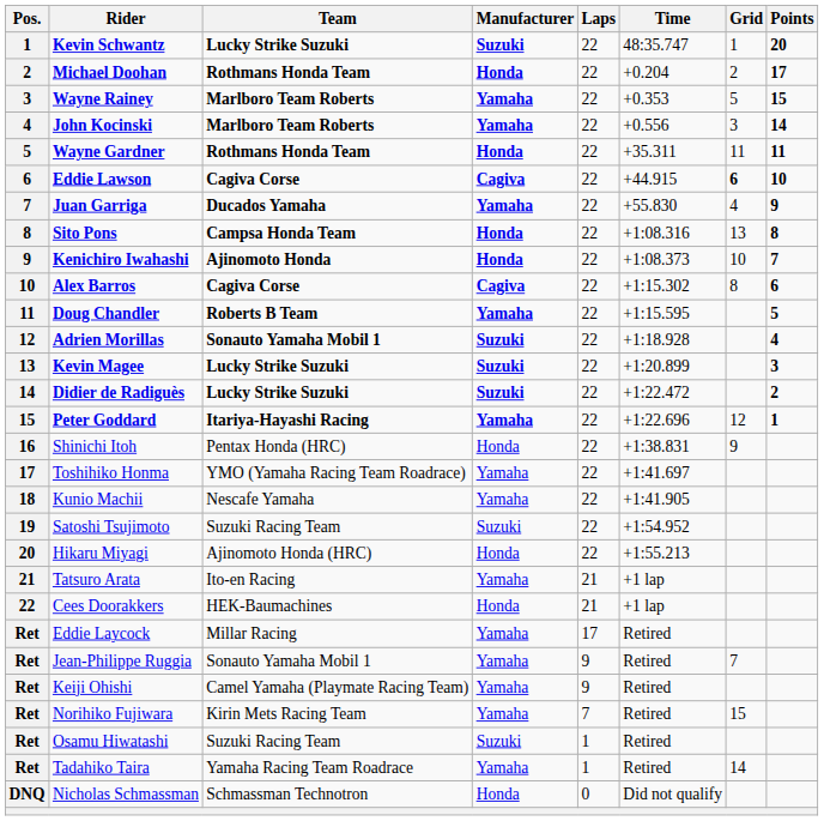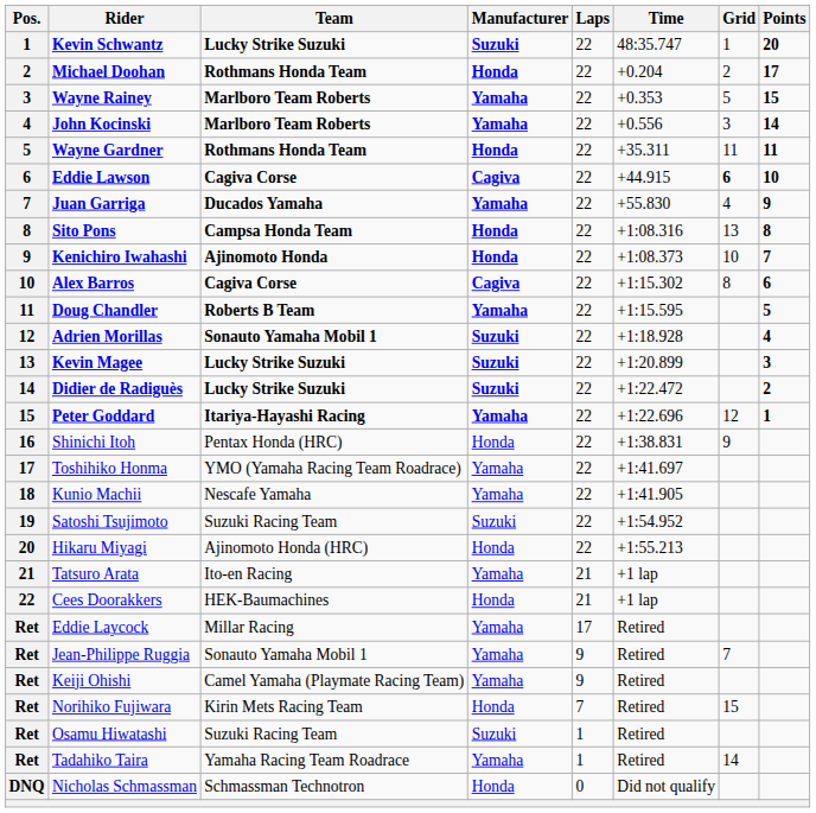Norihiko Fujiwara | Manufacturer: Yamaha -> Honda
